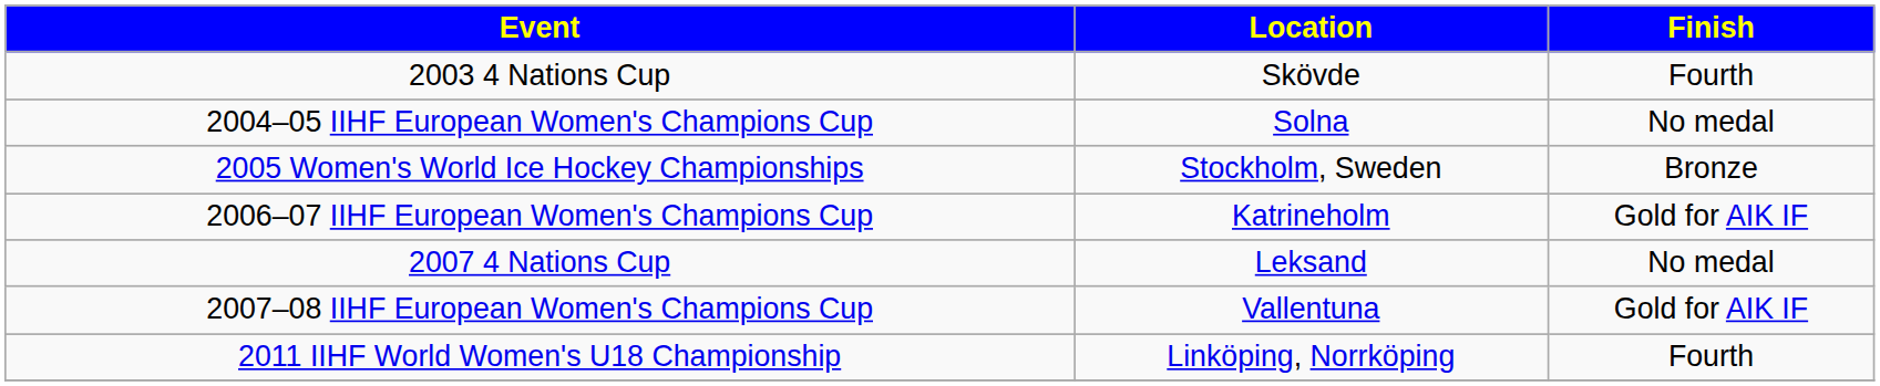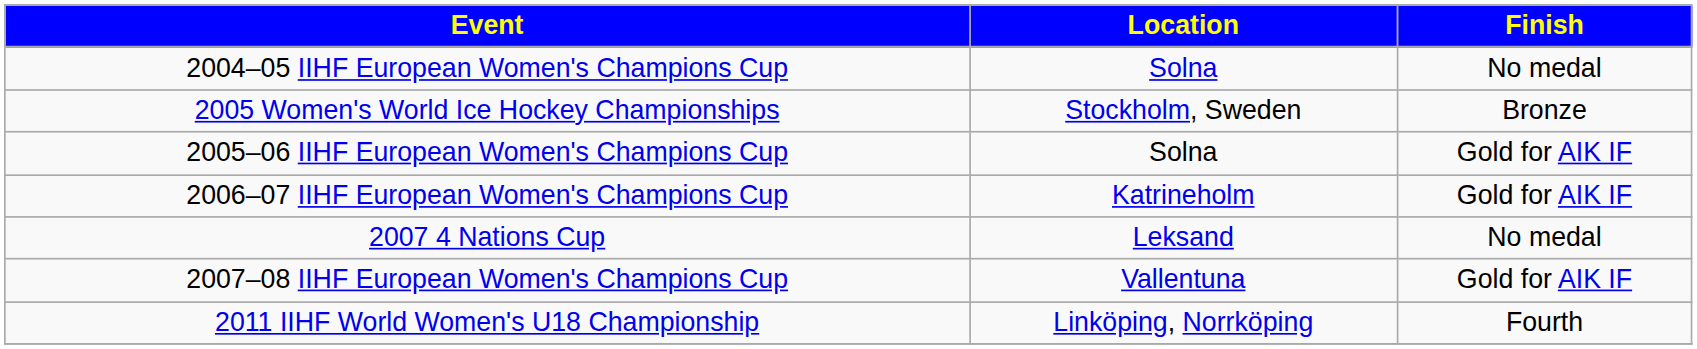- row: 2003 4 Nations Cup | Skövde | Fourth
+ row: 2005–06 IIHF European Women's Champions Cup | Solna | Gold for AIK IF
